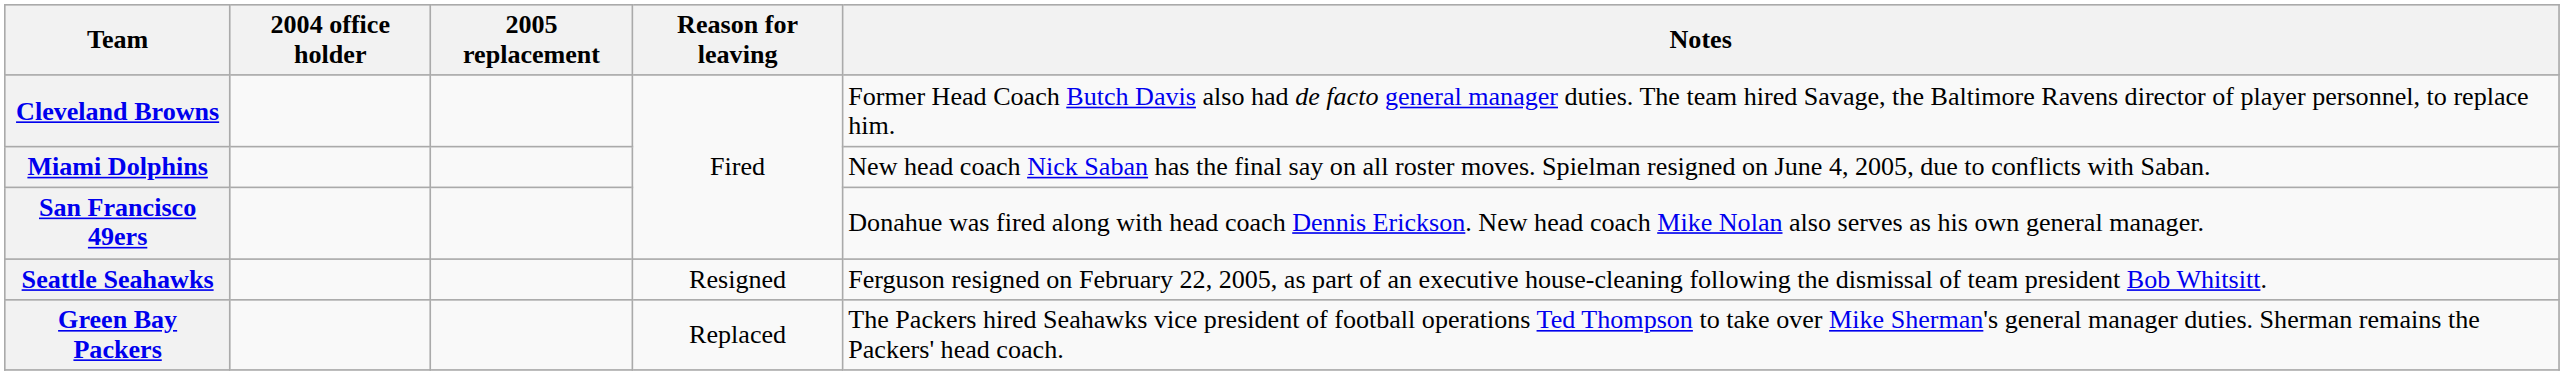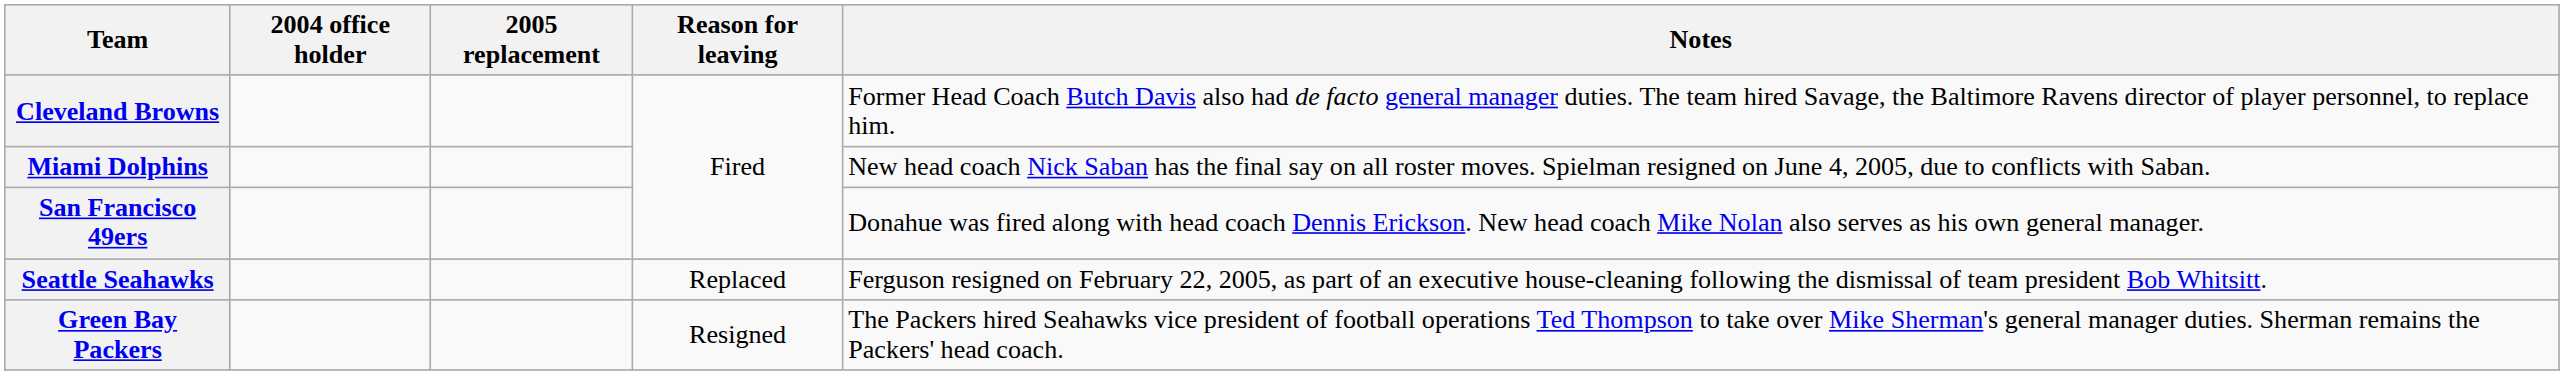Seattle Seahawks | Reason for leaving: Resigned -> Replaced
Green Bay Packers | Reason for leaving: Replaced -> Resigned
